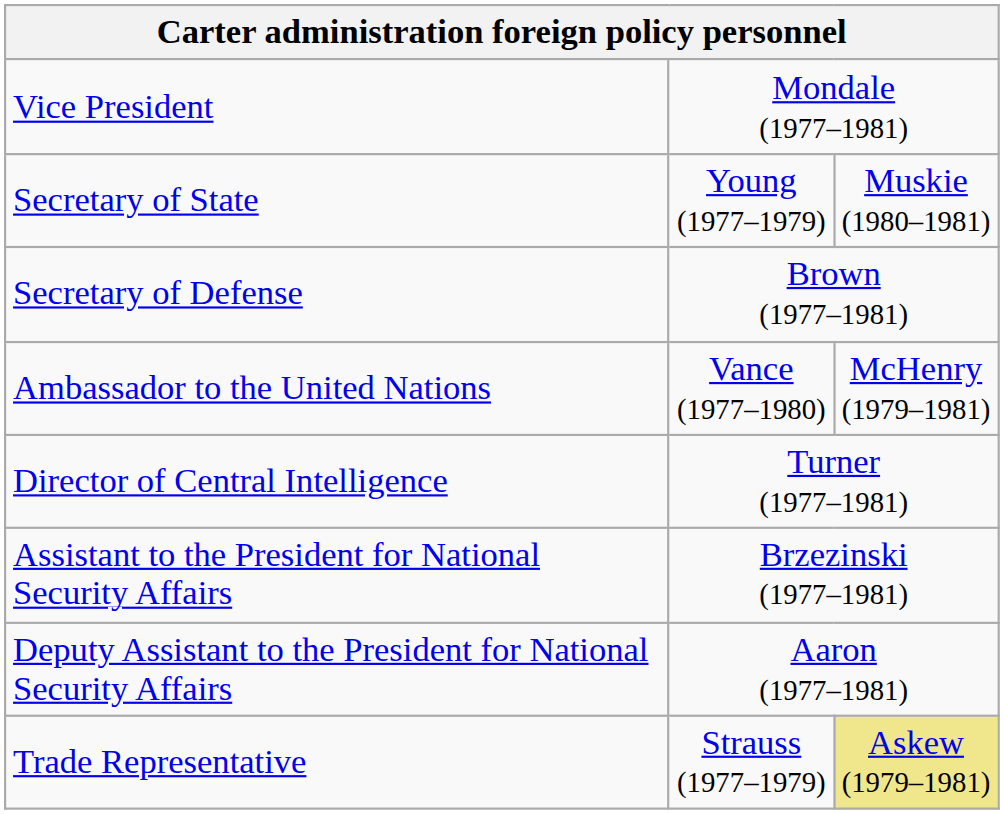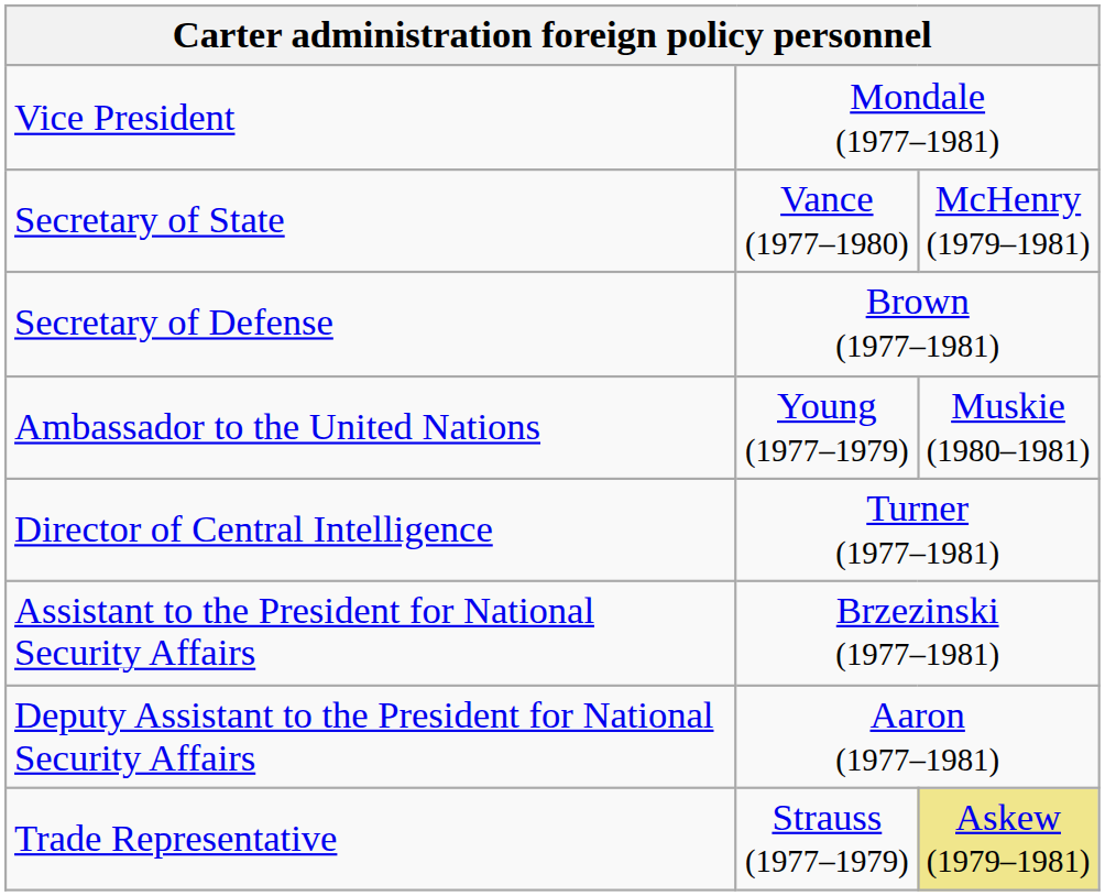Secretary of State | column 2: Young (1977–1979) -> Vance (1977–1980)
Secretary of State | column 3: Muskie (1980–1981) -> McHenry (1979–1981)
Ambassador to the United Nations | column 2: Vance (1977–1980) -> Young (1977–1979)
Ambassador to the United Nations | column 3: McHenry (1979–1981) -> Muskie (1980–1981)
